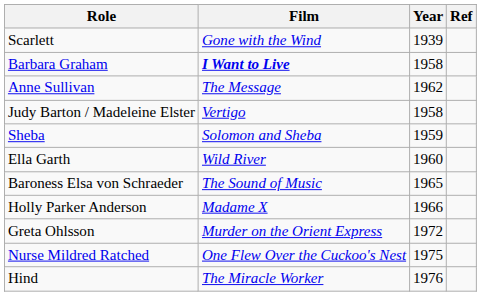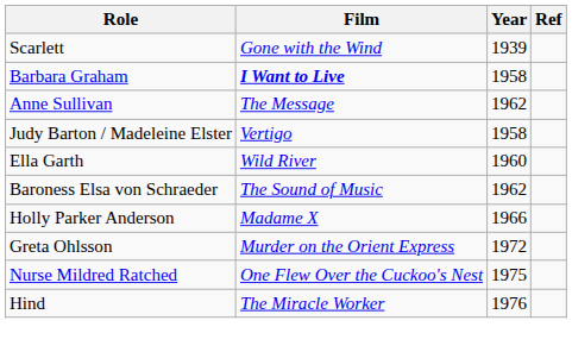- row: Sheba | Solomon and Sheba | 1959
Baroness Elsa von Schraeder | Year: 1965 -> 1962
